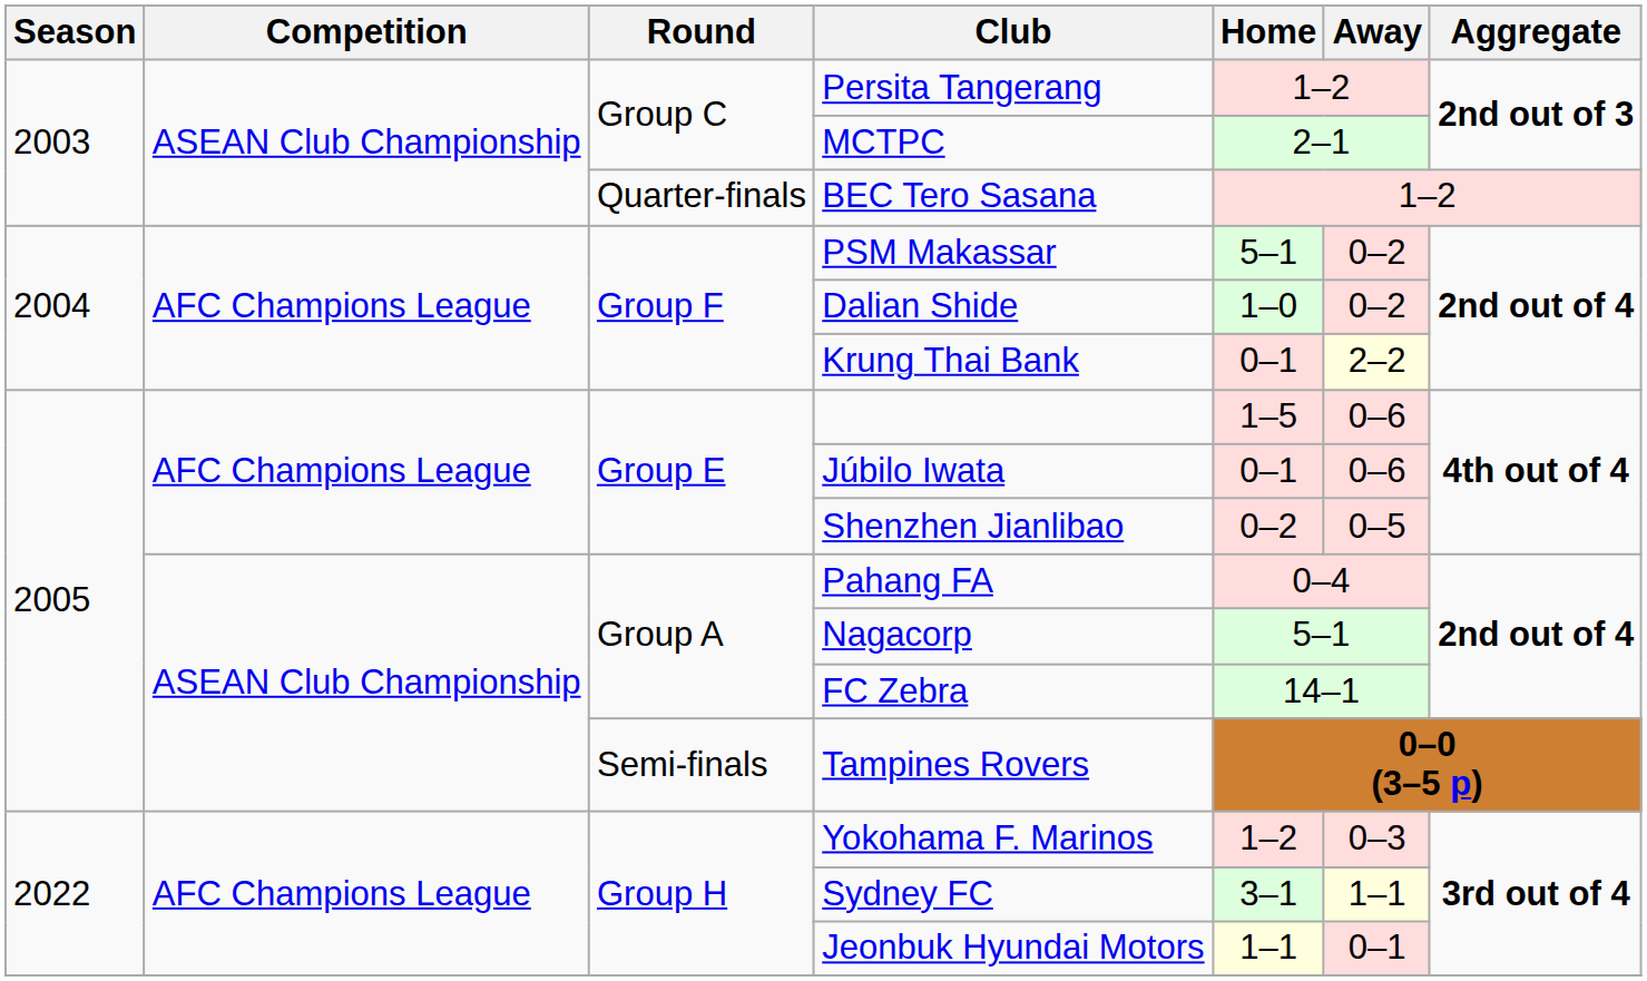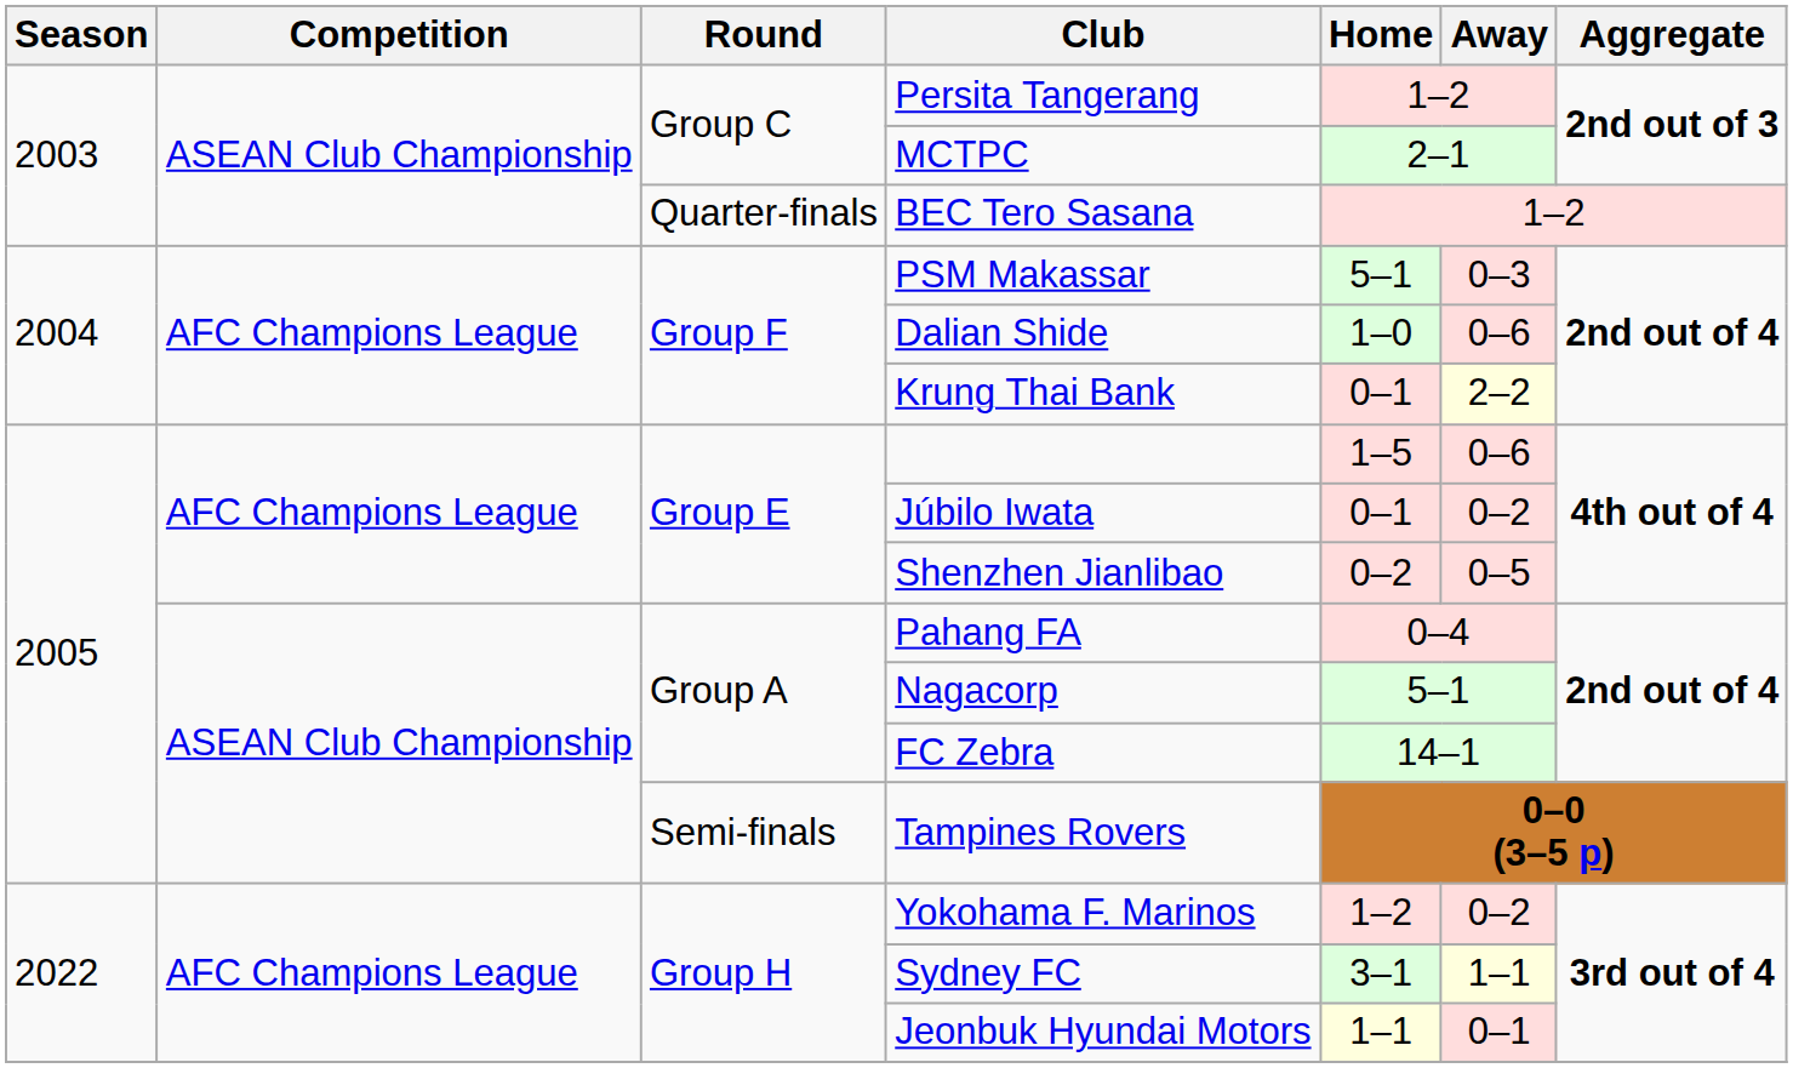PSM Makassar | Away: 0–2 -> 0–3
Dalian Shide | Away: 0–2 -> 0–6
Júbilo Iwata | Away: 0–6 -> 0–2
Yokohama F. Marinos | Away: 0–3 -> 0–2
